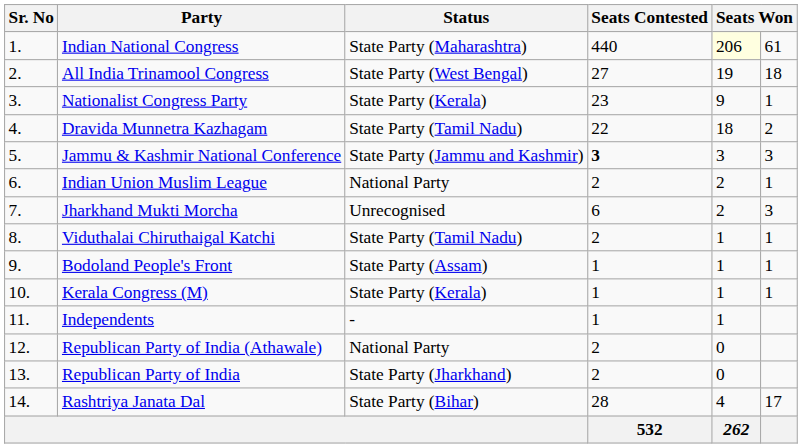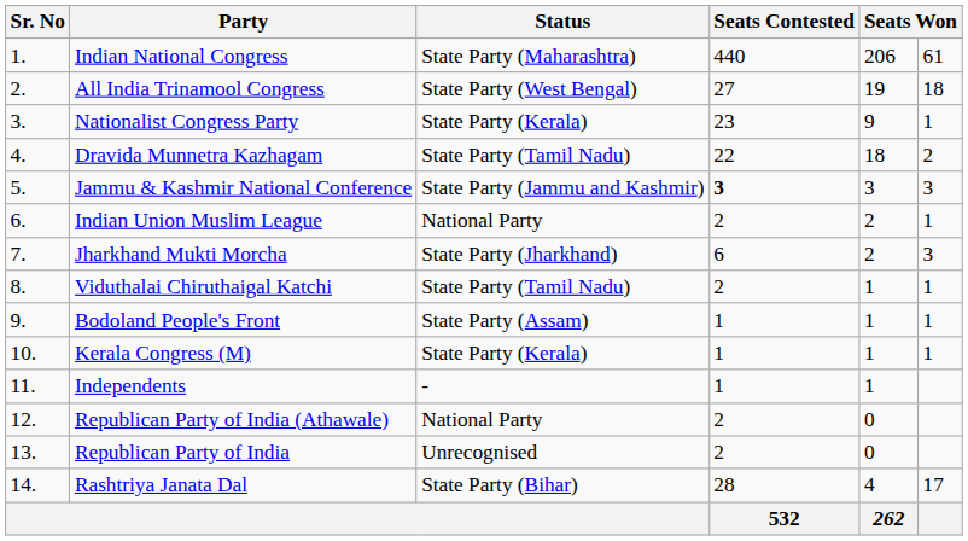Indian National Congress | column 5: lightyellow background -> no background
Jharkhand Mukti Morcha | Status: Unrecognised -> State Party (Jharkhand)
Republican Party of India | Status: State Party (Jharkhand) -> Unrecognised
